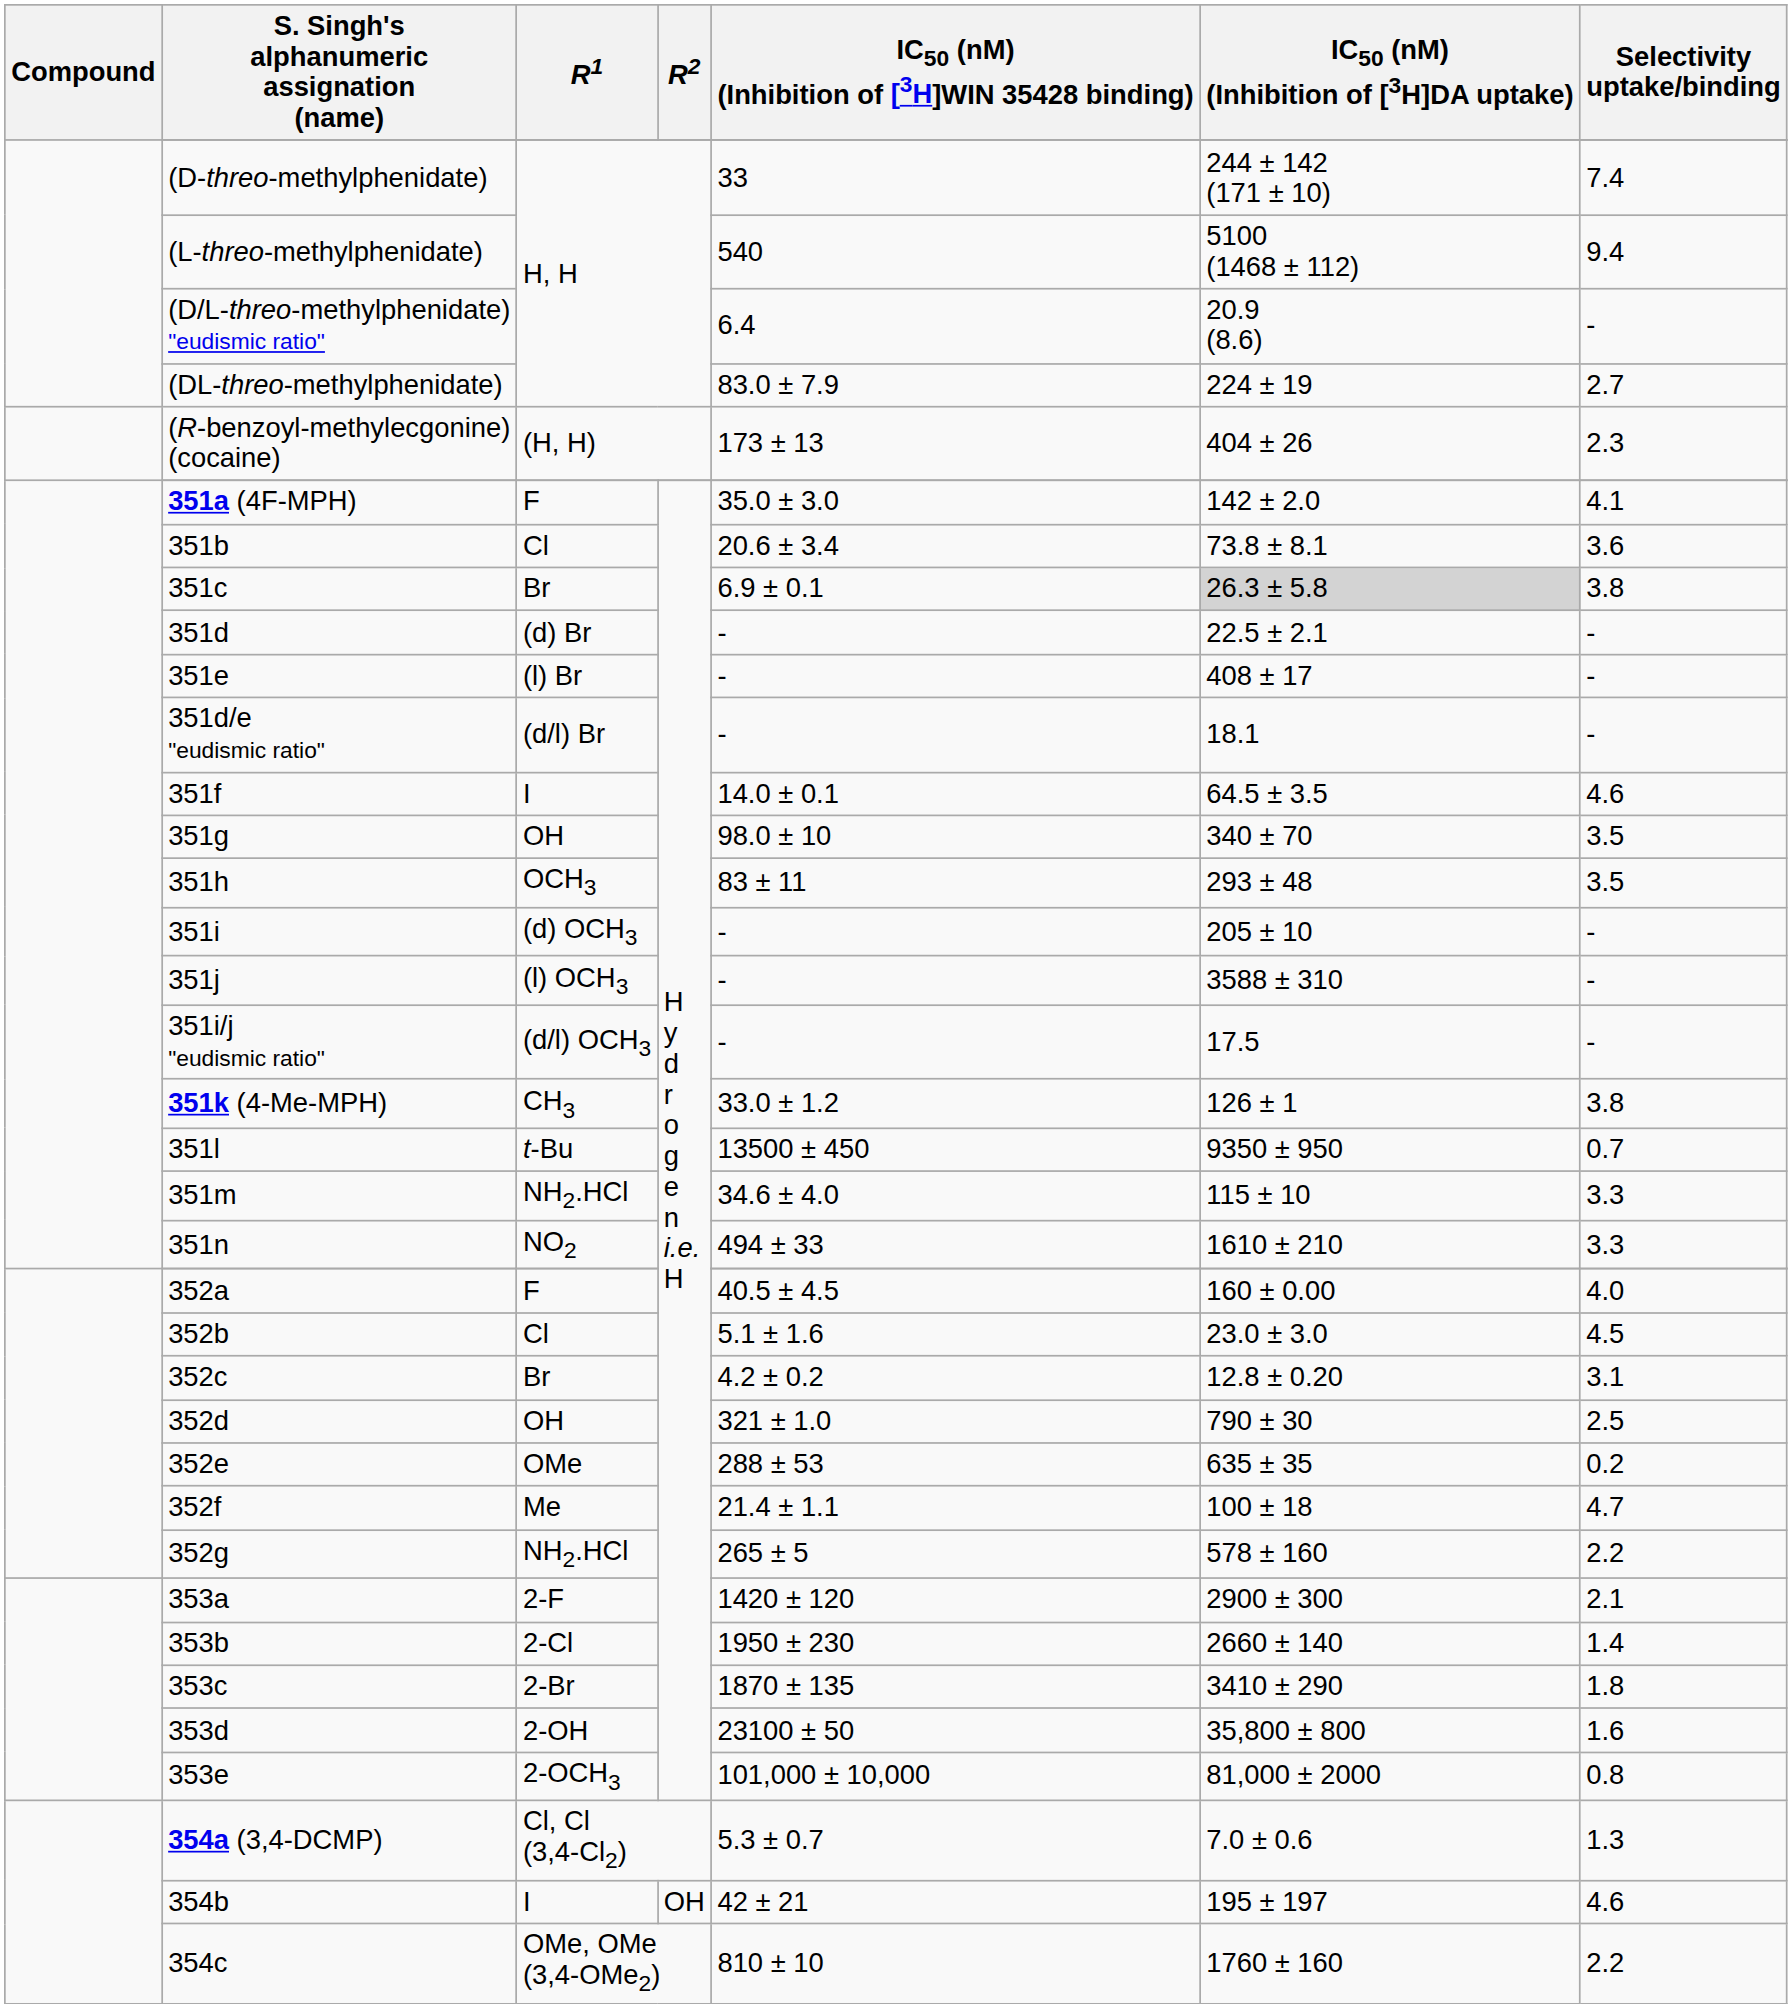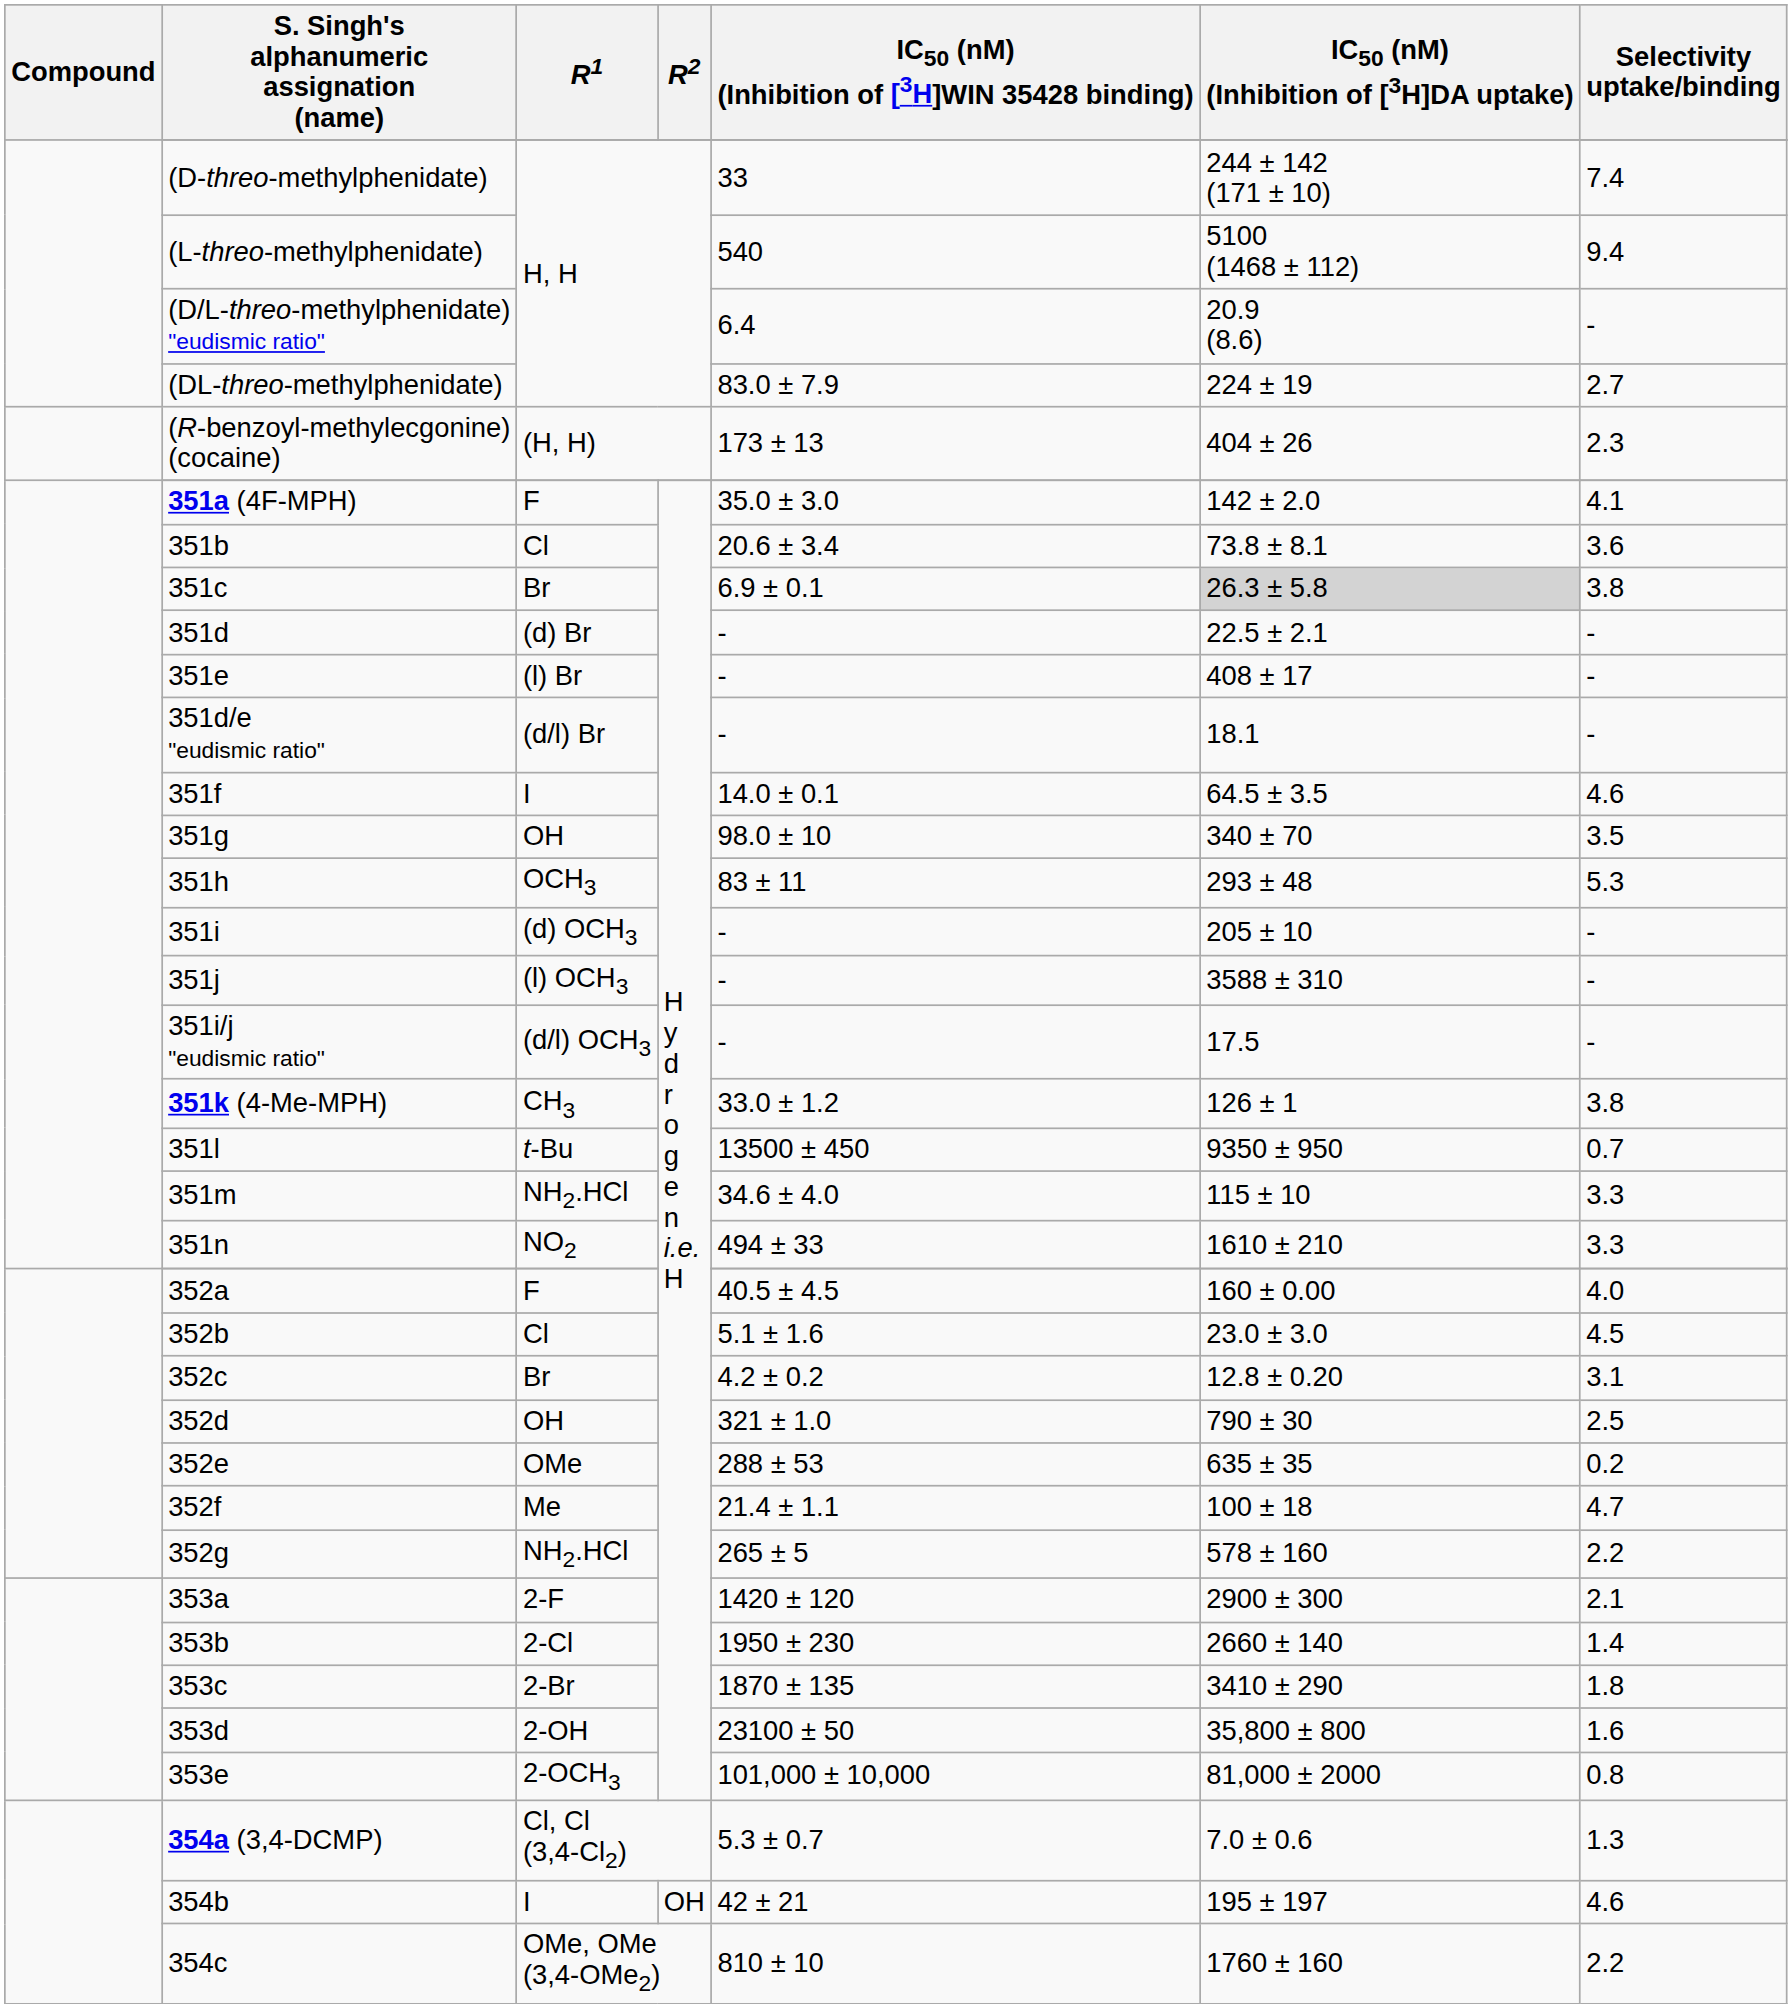351h | Selectivity uptake/binding: 3.5 -> 5.3
